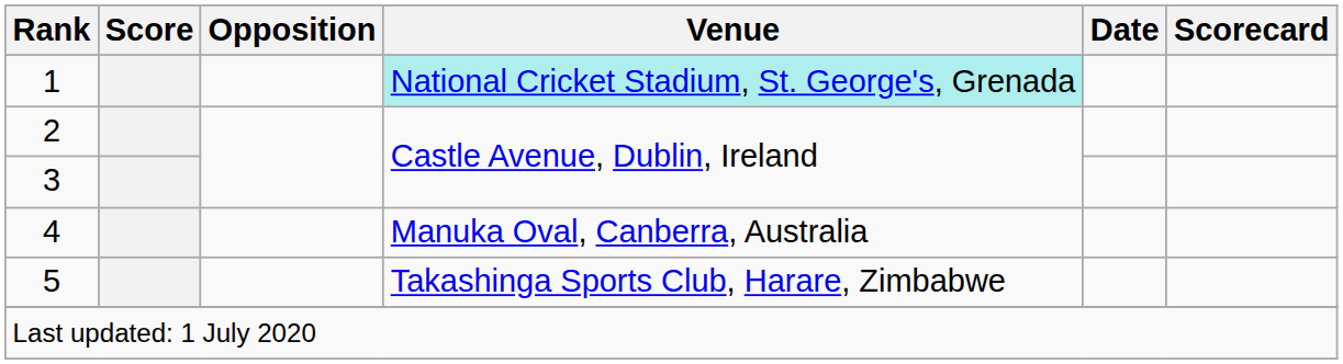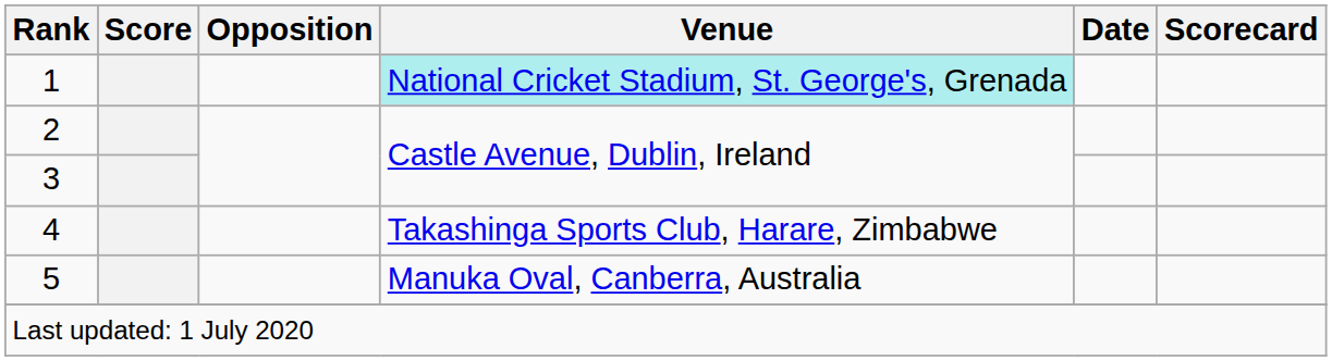4 | Venue: Manuka Oval, Canberra, Australia -> Takashinga Sports Club, Harare, Zimbabwe
5 | Venue: Takashinga Sports Club, Harare, Zimbabwe -> Manuka Oval, Canberra, Australia
